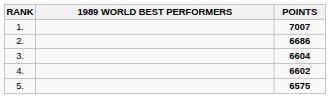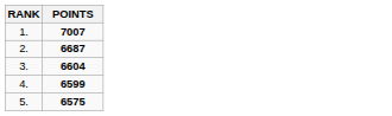- column: 1989 WORLD BEST PERFORMERS
2. | POINTS: 6686 -> 6687
4. | POINTS: 6602 -> 6599
